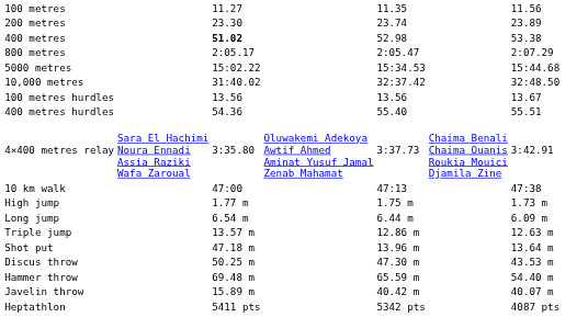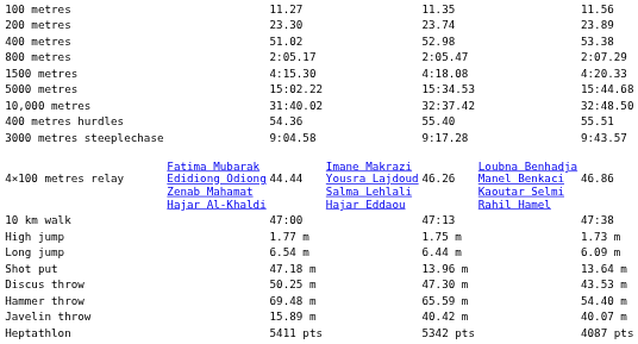400 metres | column 3: bold -> normal
+ row: 1500 metres | 4:15.30 | 4:18.08 | 4:20.33
- row: 100 metres hurdles | 13.56 | 13.56 | 13.67
+ row: 3000 metres steeplechase | 9:04.58 | 9:17.28 | 9:43.57
+ row: 4×100 metres relay | Fatima Mubarak Edidiong Odiong Zenab Mahamat Hajar Al-Khaldi | 44.44 | Imane Makrazi Yousra Lajdoud Salma Lehlali Hajar Eddaou | 46.26 | Loubna Benhadja Manel Benkaci Kaoutar Selmi Rahil Hamel | 46.86
- row: 4×400 metres relay | Sara El Hachimi Noura Ennadi Assia Raziki Wafa Zaroual | 3:35.80 | Oluwakemi Adekoya Awtif Ahmed Aminat Yusuf Jamal Zenab Mahamat | 3:37.73 | Chaima Benali Chaima Ouanis Roukia Mouici Djamila Zine | 3:42.91
- row: Triple jump | 13.57 m | 12.86 m | 12.63 m
